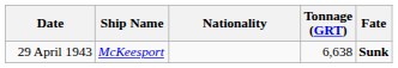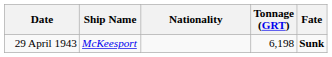29 April 1943 | Tonnage (GRT): 6,638 -> 6,198
